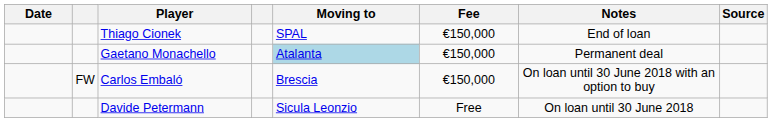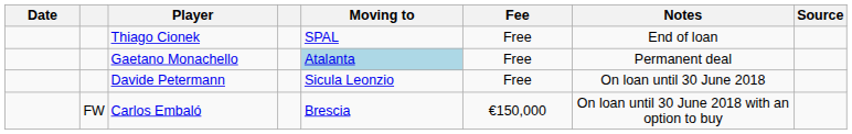Thiago Cionek | Fee: €150,000 -> Free
Gaetano Monachello | Fee: €150,000 -> Free
rows swapped: Carlos Embaló <-> Davide Petermann
